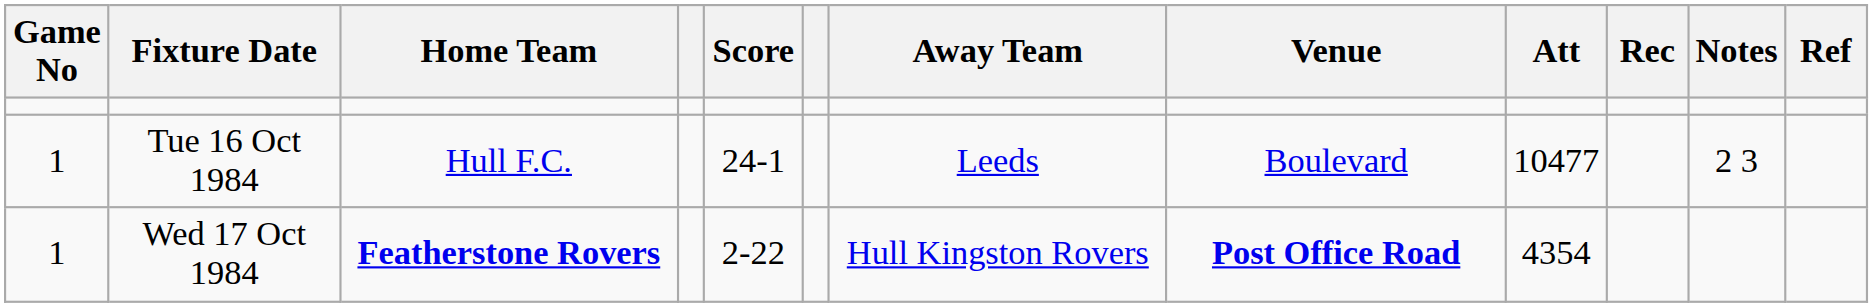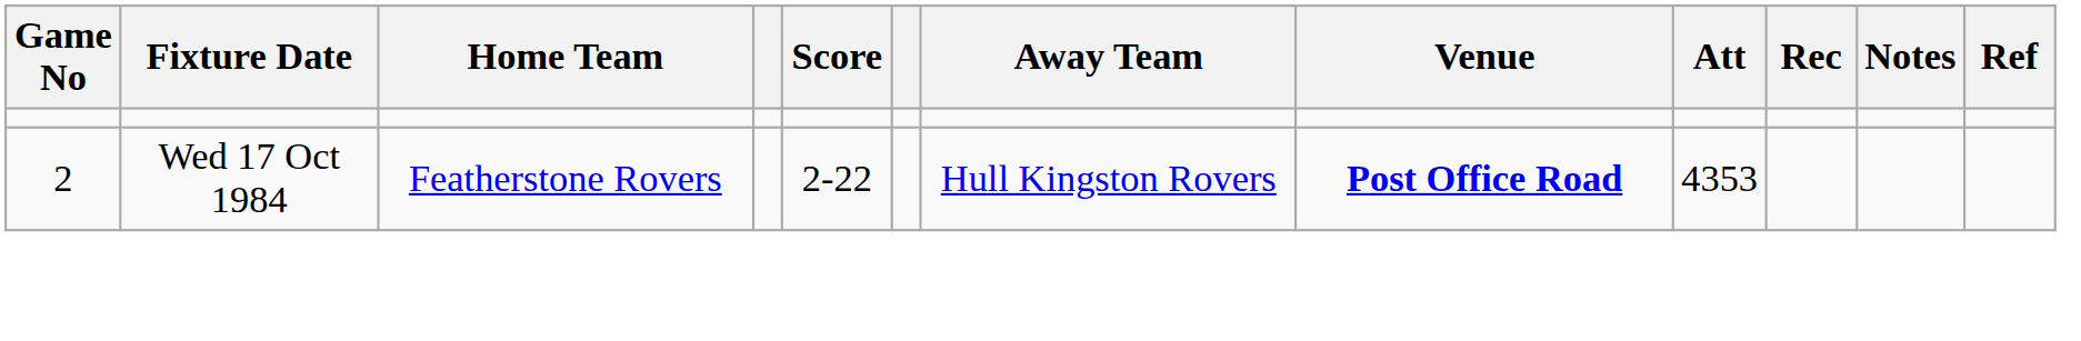- row: 1 | Tue 16 Oct 1984 | Hull F.C. | 24-1 | Leeds | Boulevard | 10477 | 2 3
Wed 17 Oct 1984 | Game No: 1 -> 2
Wed 17 Oct 1984 | Home Team: bold -> normal
Wed 17 Oct 1984 | Att: 4354 -> 4353
